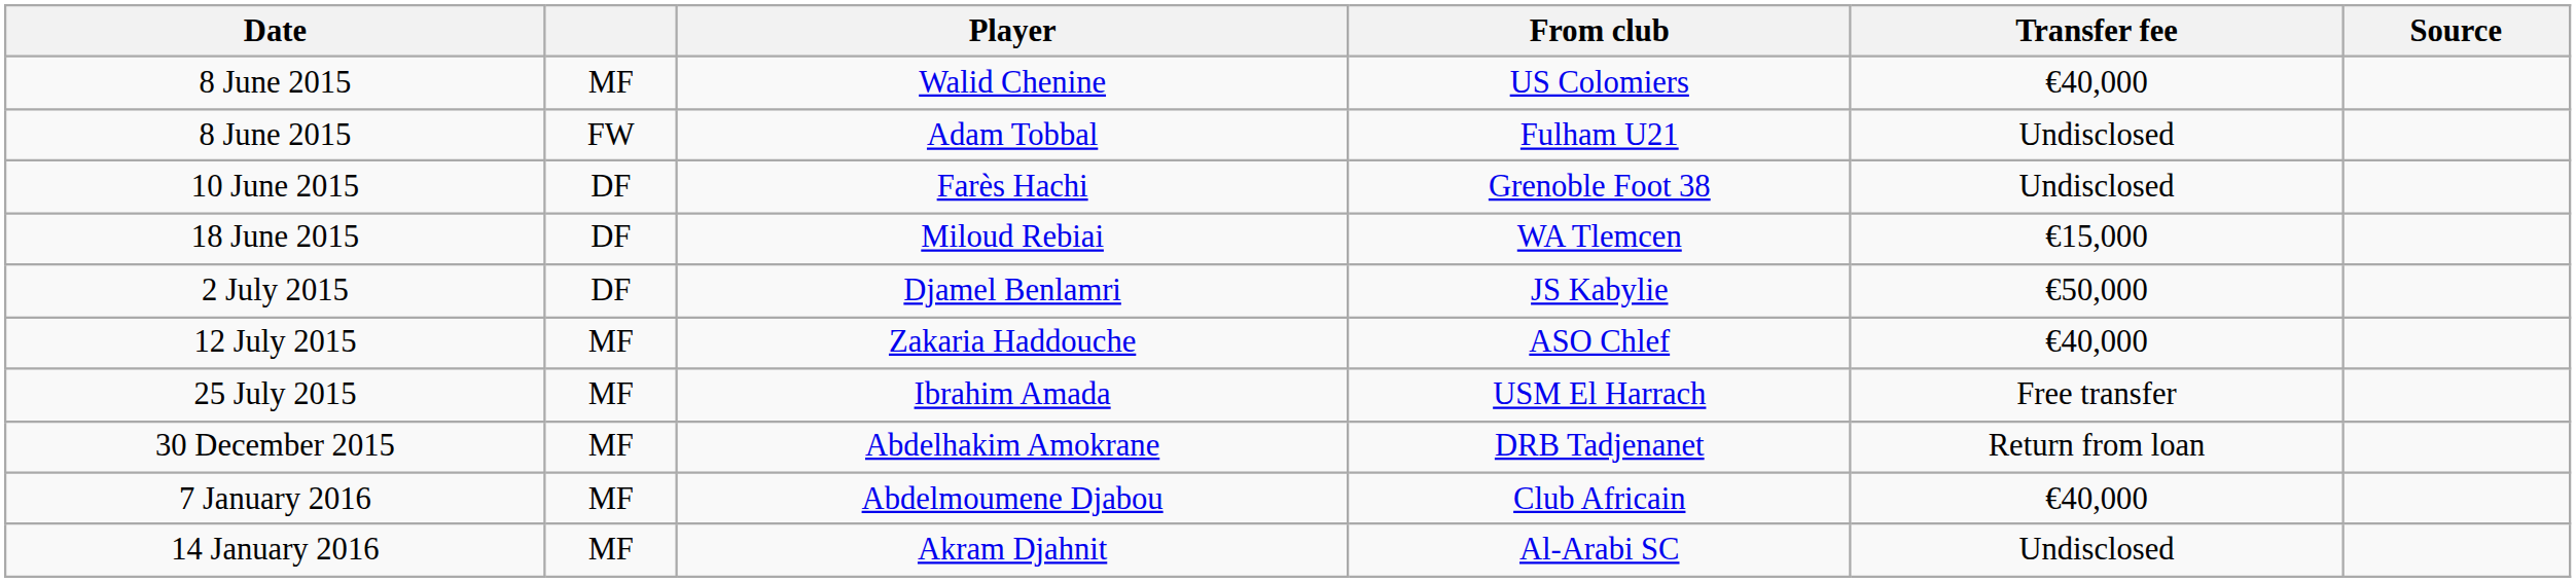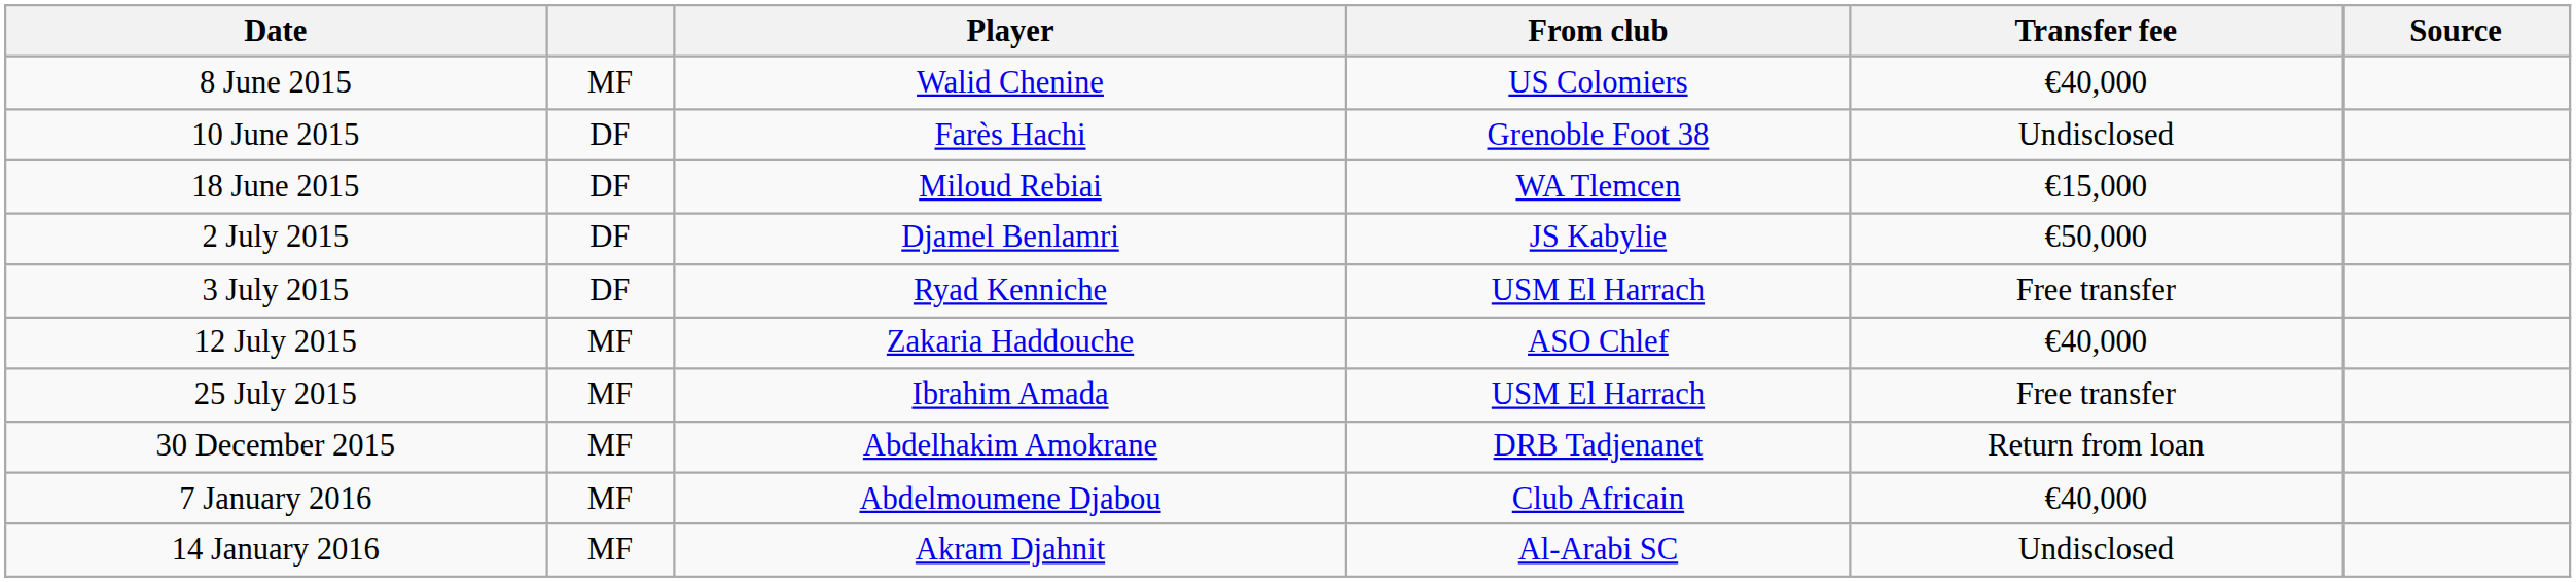- row: 8 June 2015 | FW | Adam Tobbal | Fulham U21 | Undisclosed
+ row: 3 July 2015 | DF | Ryad Kenniche | USM El Harrach | Free transfer
